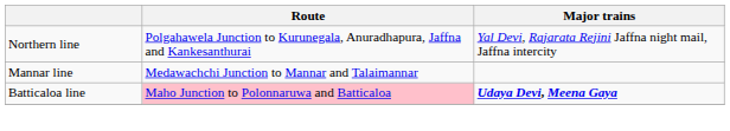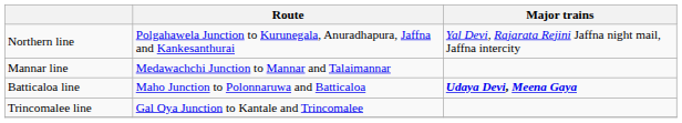Batticaloa line | Route: pink background -> no background
+ row: Trincomalee line | Gal Oya Junction to Kantale and Trincomalee
